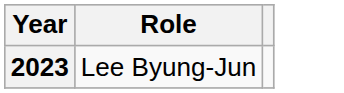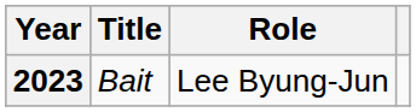+ column: Title | Bait
